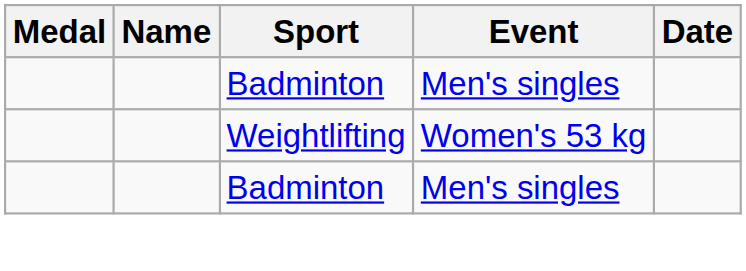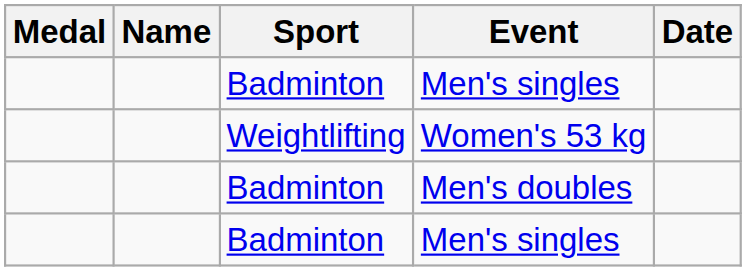+ row: Badminton | Men's doubles
